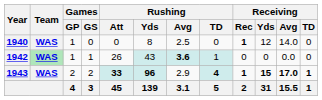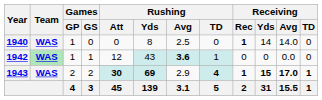1940 | Receiving / Yds: 12 -> 14
1942 | Rushing / Att: 26 -> 12
1943 | Rushing / Att: 33 -> 30
1943 | Rushing / Yds: 96 -> 69
